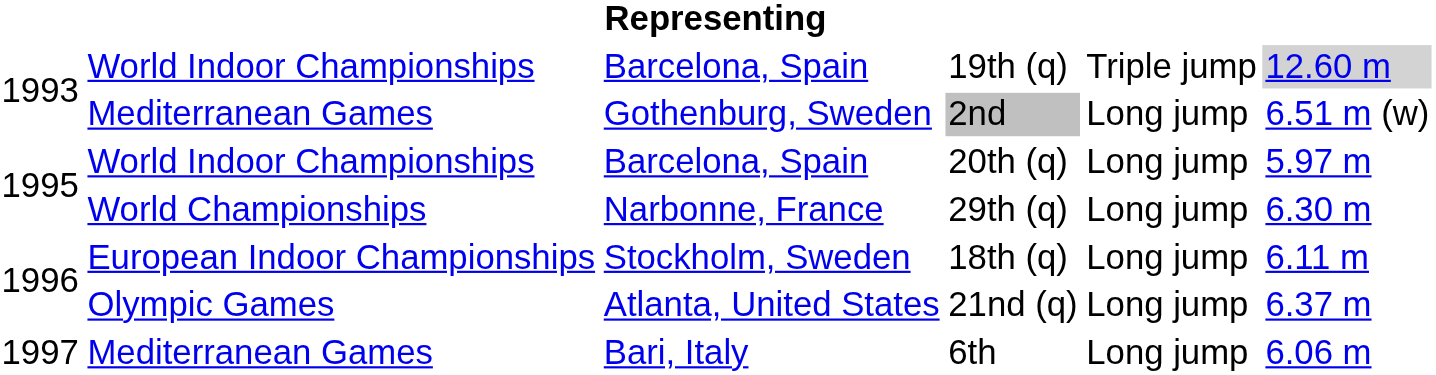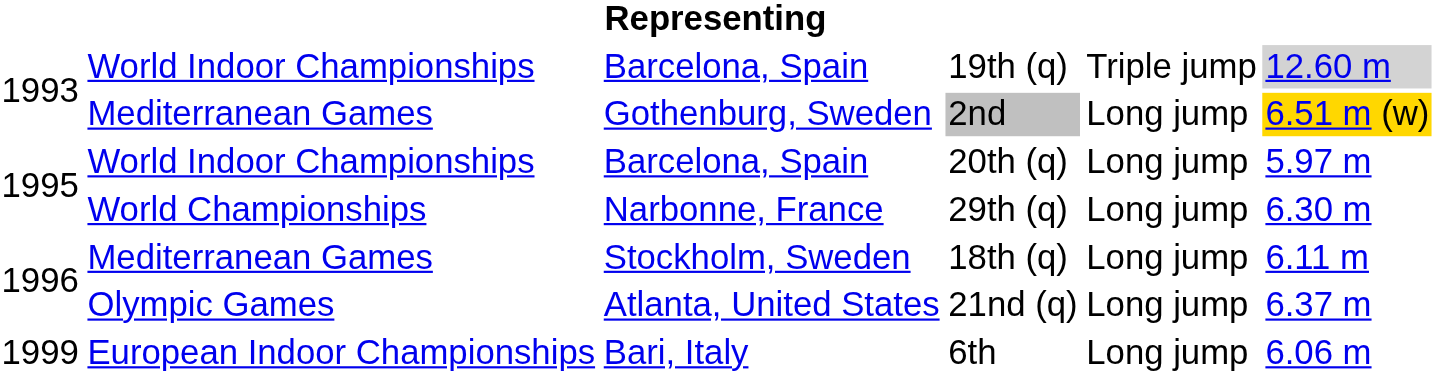2nd | column 6: no background -> gold background
18th (q) | column 2: European Indoor Championships -> Mediterranean Games
6th | column 1: 1997 -> 1999
6th | column 2: Mediterranean Games -> European Indoor Championships
